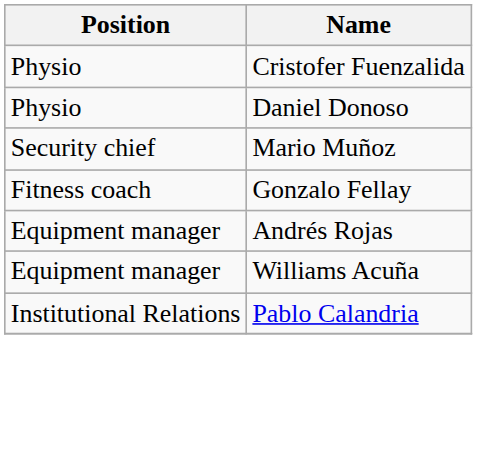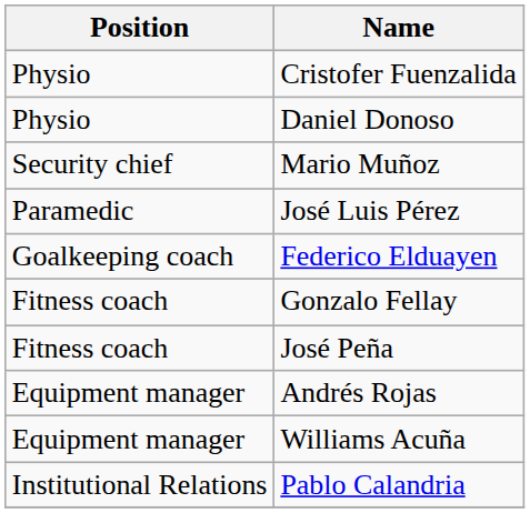+ row: Paramedic | José Luis Pérez
+ row: Goalkeeping coach | Federico Elduayen
+ row: Fitness coach | José Peña
